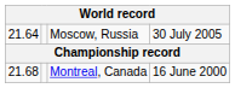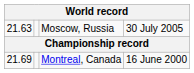Moscow, Russia | column 1: 21.64 -> 21.63
Montreal, Canada | column 1: 21.68 -> 21.69
